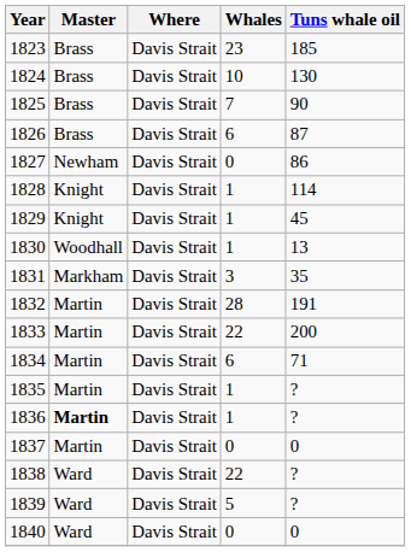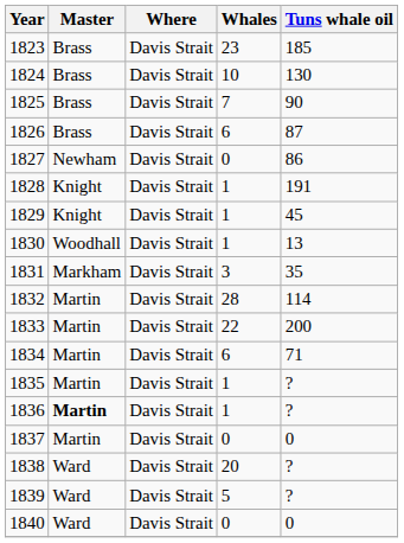1828 | Tuns whale oil: 114 -> 191
1832 | Tuns whale oil: 191 -> 114
1838 | Whales: 22 -> 20
